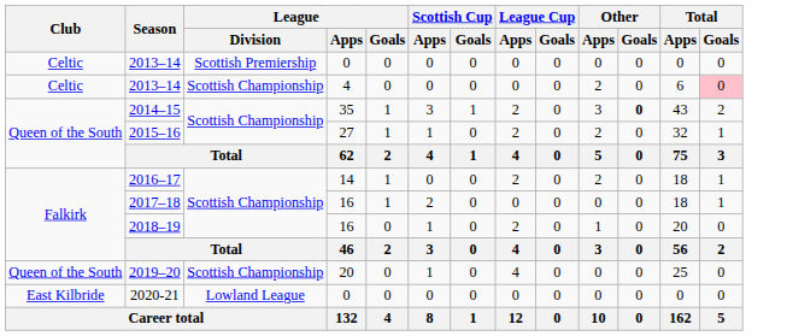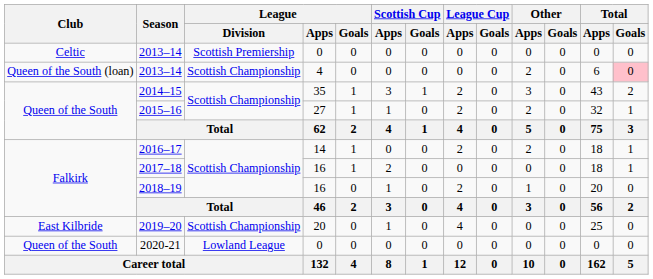2013–14 / 4 | Club: Celtic -> Queen of the South (loan)
2014–15 | Other / Goals: bold -> normal
2019–20 | Club: Queen of the South -> East Kilbride
2020-21 | Club: East Kilbride -> Queen of the South
